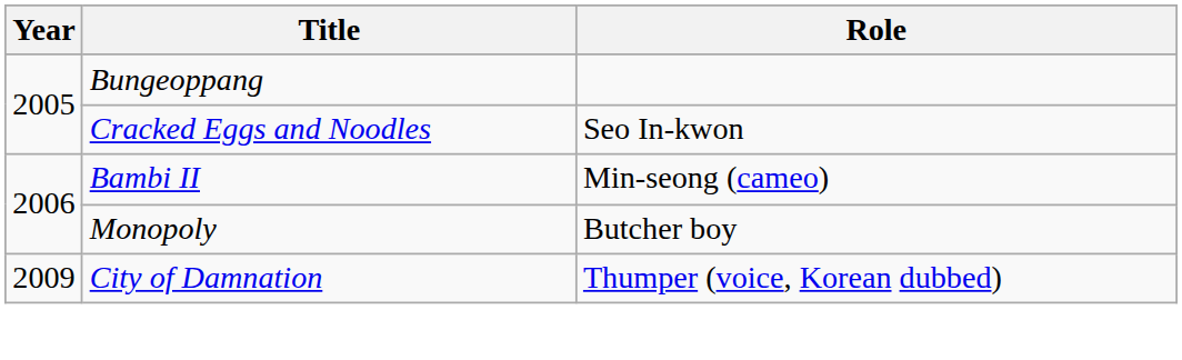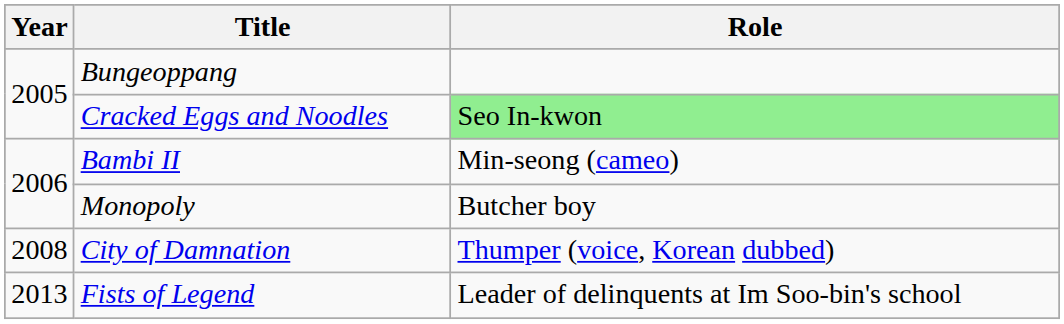Cracked Eggs and Noodles | Role: no background -> lightgreen background
City of Damnation | Year: 2009 -> 2008
+ row: 2013 | Fists of Legend | Leader of delinquents at Im Soo-bin's school
